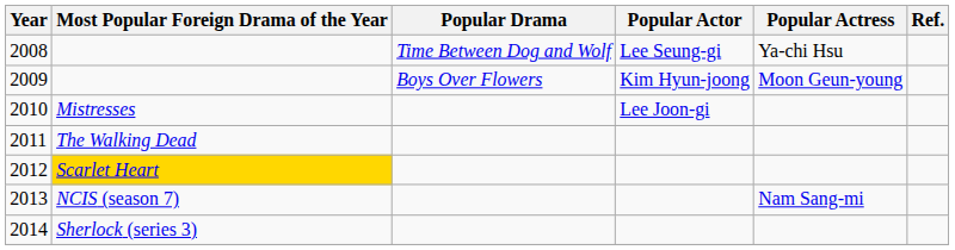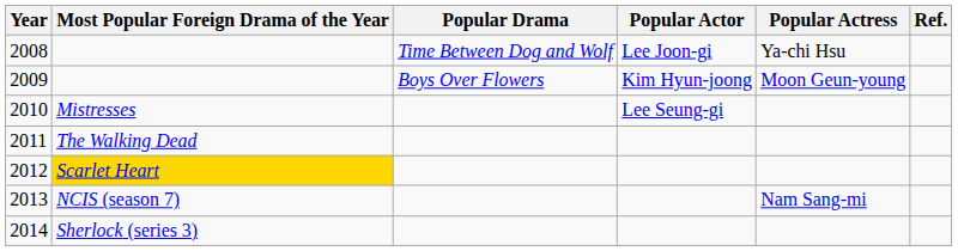2008 | Popular Actor: Lee Seung-gi -> Lee Joon-gi
2010 | Popular Actor: Lee Joon-gi -> Lee Seung-gi
